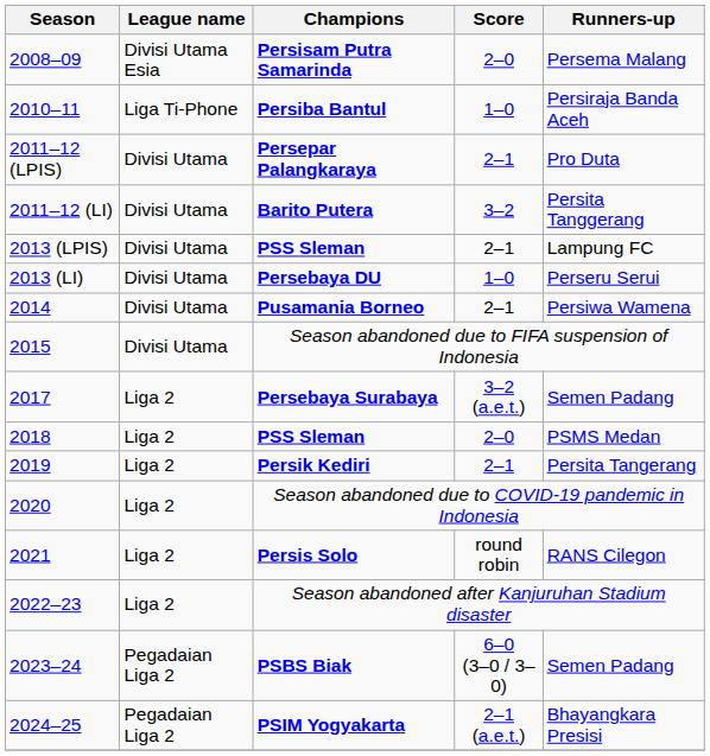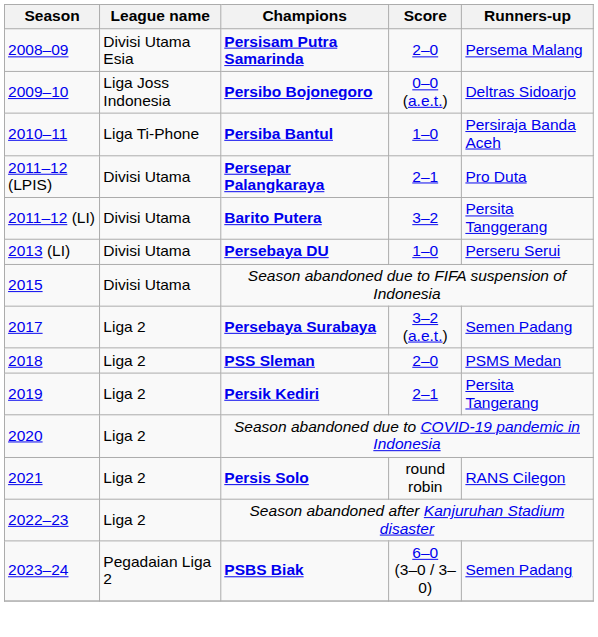+ row: 2009–10 | Liga Joss Indonesia | Persibo Bojonegoro | 0–0 (a.e.t.) | Deltras Sidoarjo
- row: 2013 (LPIS) | Divisi Utama | PSS Sleman | 2–1 | Lampung FC
- row: 2014 | Divisi Utama | Pusamania Borneo | 2–1 | Persiwa Wamena
- row: 2024–25 | Pegadaian Liga 2 | PSIM Yogyakarta | 2–1 (a.e.t.) | Bhayangkara Presisi
